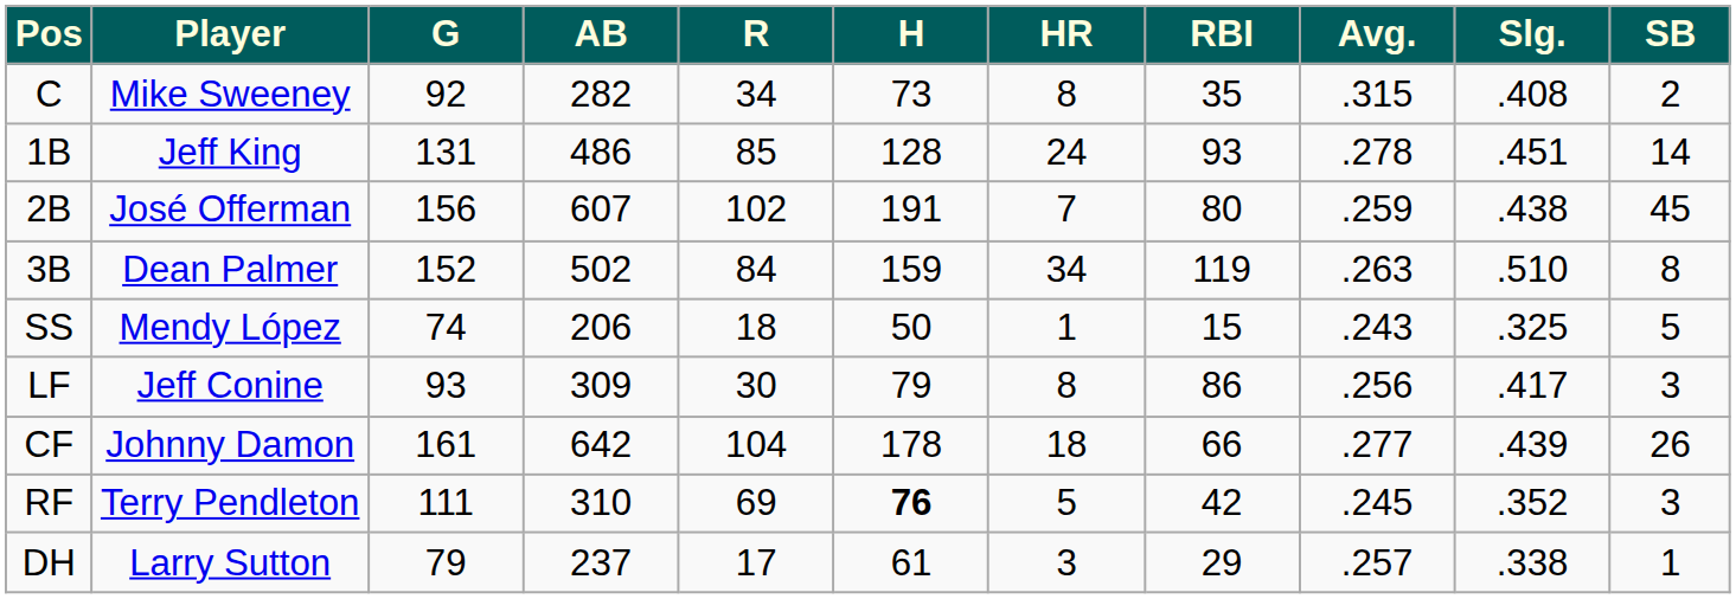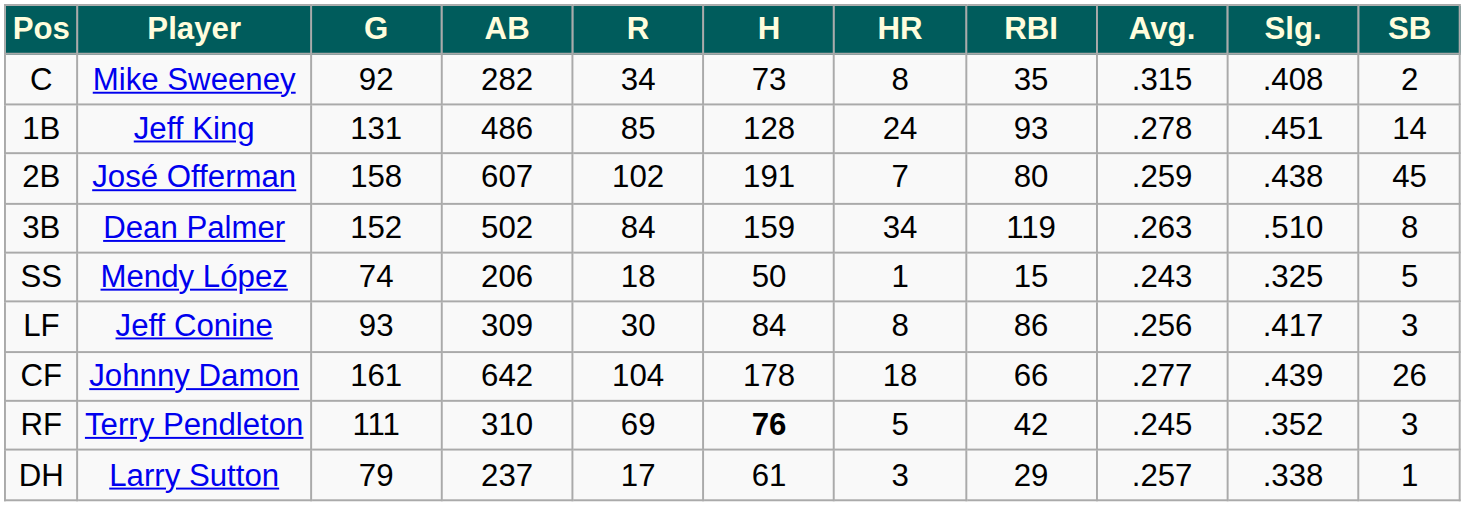2B | G: 156 -> 158
LF | H: 79 -> 84
